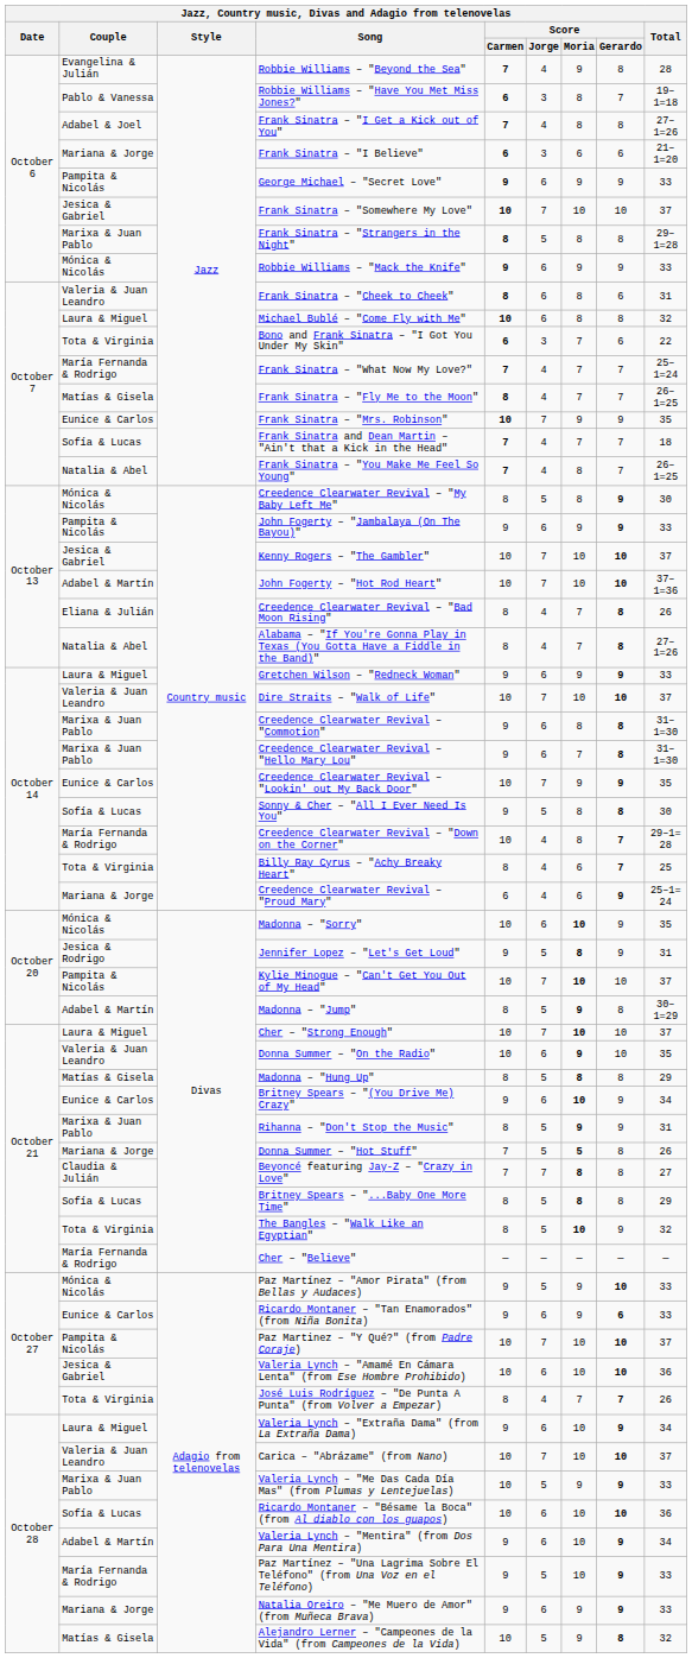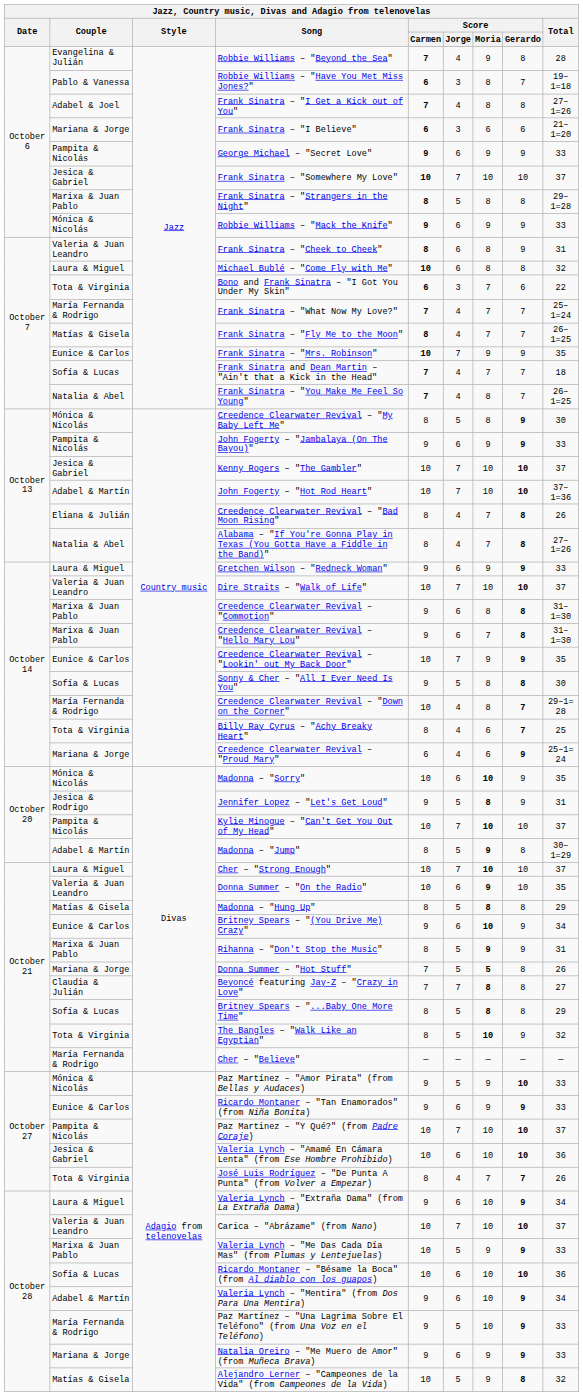Frank Sinatra – "Cheek to Cheek" | Score / Gerardo: 6 -> 9
Ricardo Montaner – "Tan Enamorados" (from Niña Bonita) | Score / Gerardo: 6 -> 9
